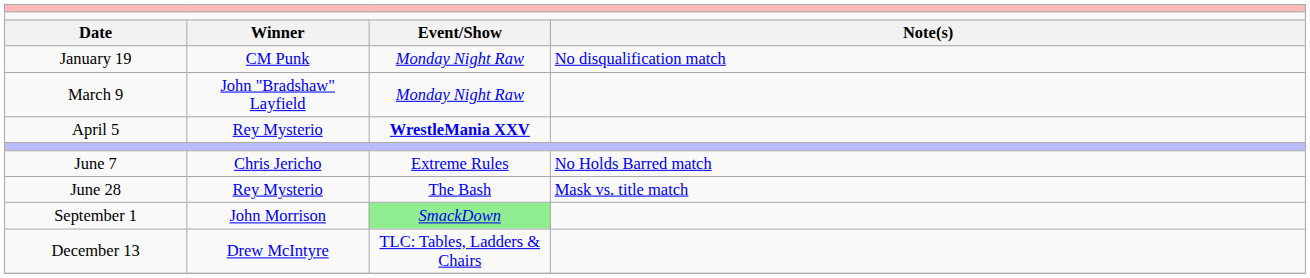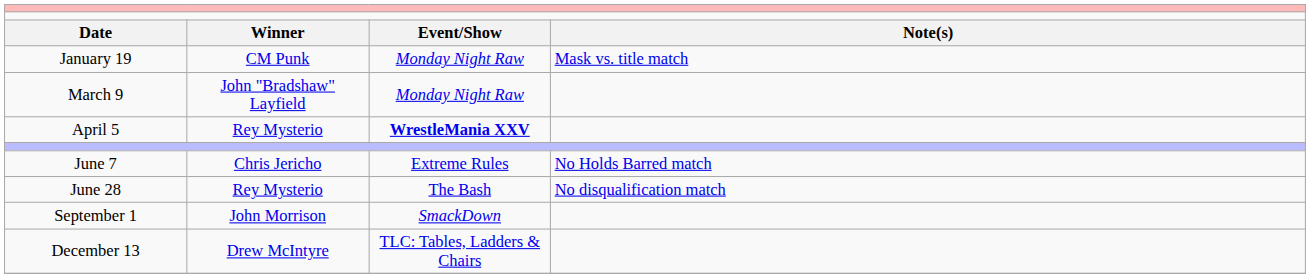January 19 | column 4: No disqualification match -> Mask vs. title match
June 28 | column 4: Mask vs. title match -> No disqualification match
September 1 | column 3: lightgreen background -> no background
